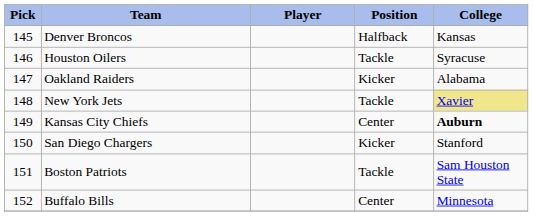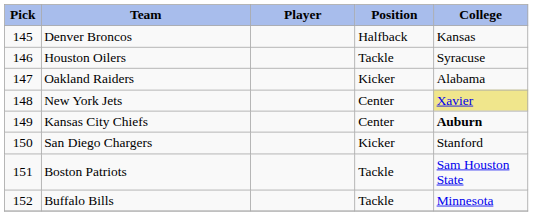New York Jets | Position: Tackle -> Center
Buffalo Bills | Position: Center -> Tackle
